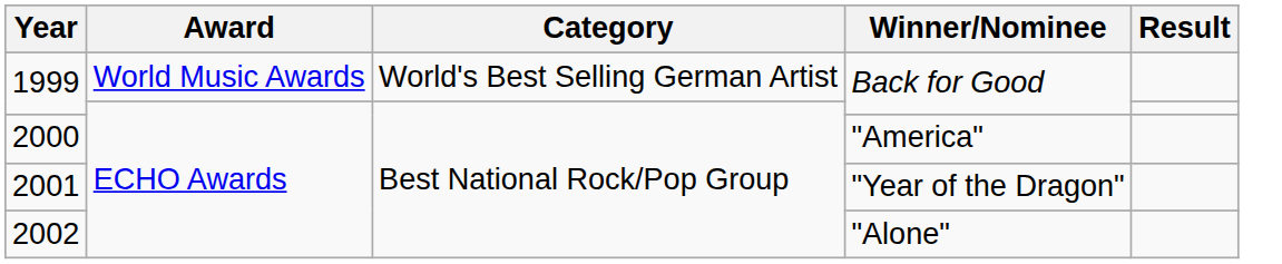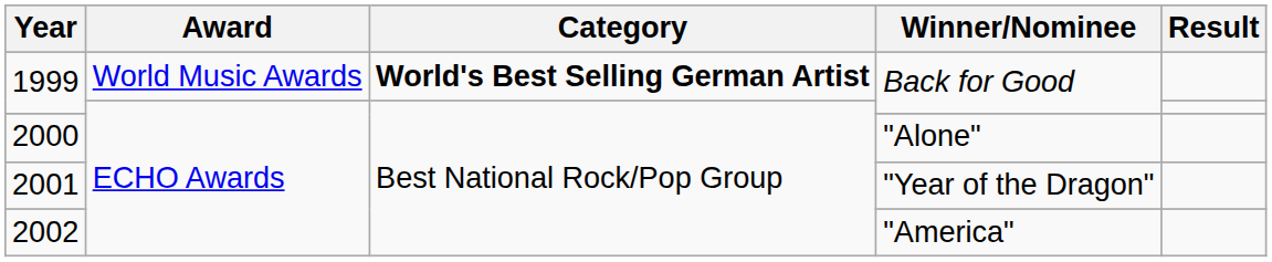1999 / World Music Awards | Category: normal -> bold
2000 | Winner/Nominee: "America" -> "Alone"
2002 | Winner/Nominee: "Alone" -> "America"
